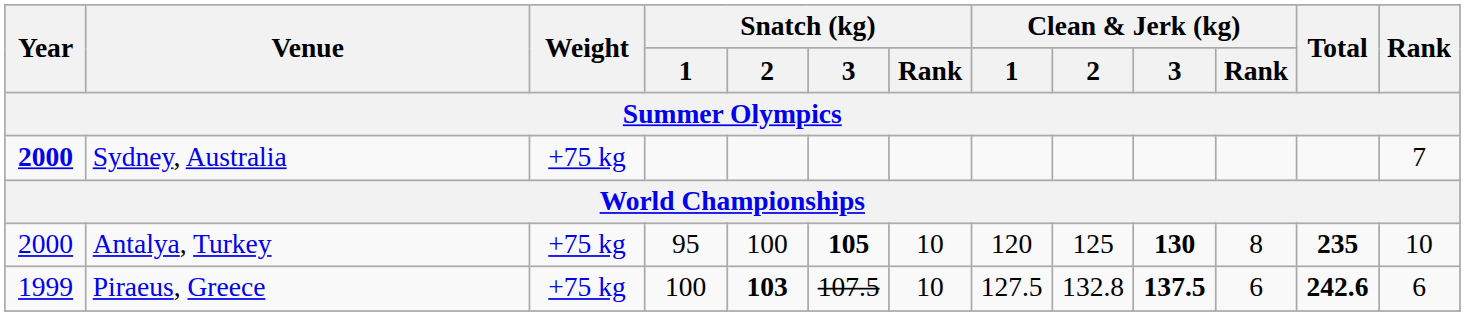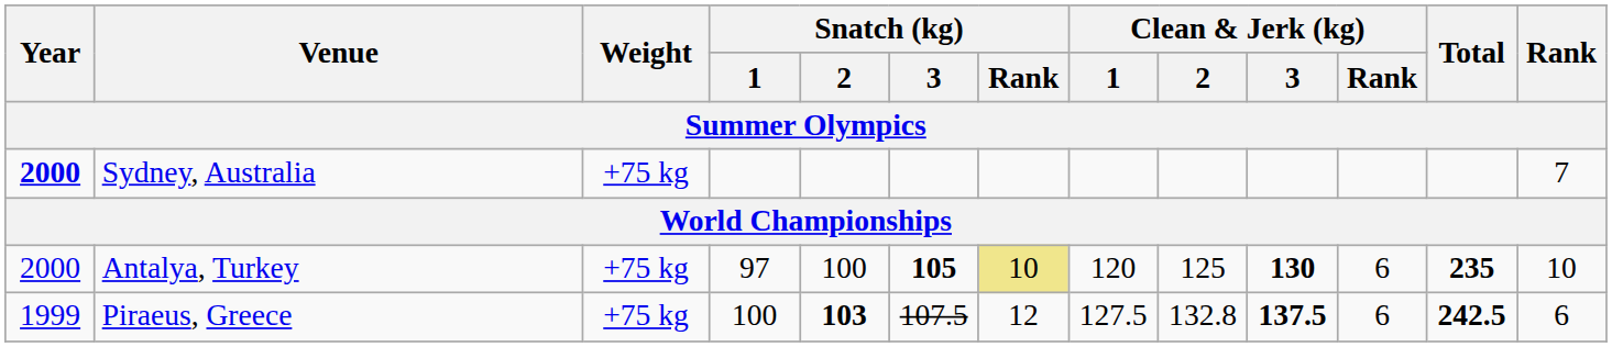Antalya, Turkey | Snatch (kg) / 1: 95 -> 97
Antalya, Turkey | Snatch (kg) / Rank: no background -> khaki background
Antalya, Turkey | Clean & Jerk (kg) / Rank: 8 -> 6
Piraeus, Greece | Snatch (kg) / Rank: 10 -> 12
Piraeus, Greece | Total: 242.6 -> 242.5
